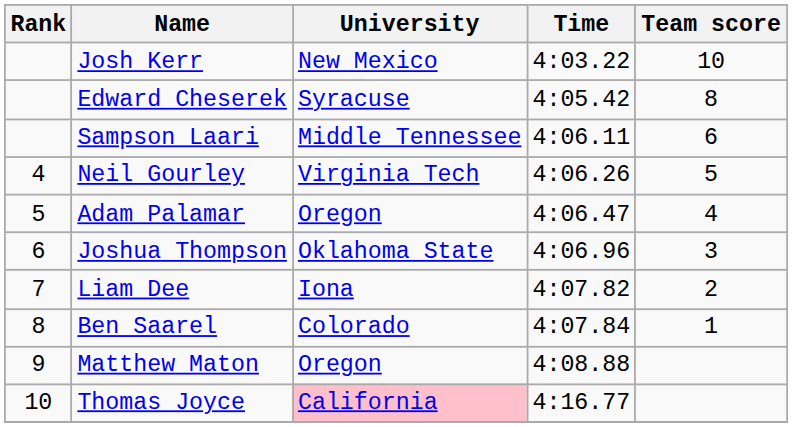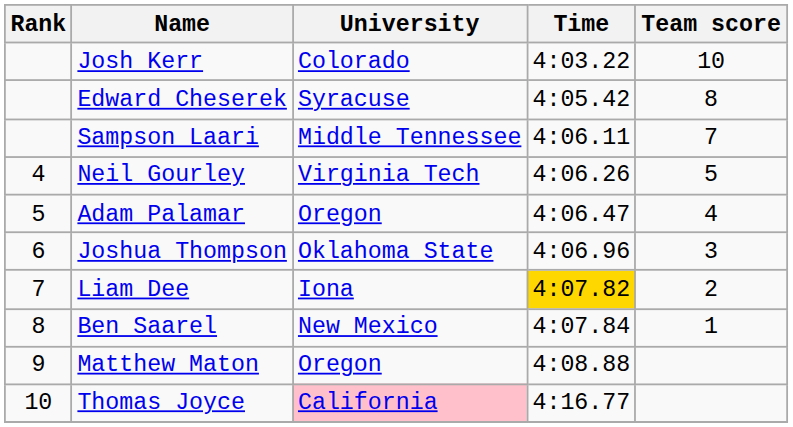Josh Kerr | University: New Mexico -> Colorado
Sampson Laari | Team score: 6 -> 7
Liam Dee | Time: no background -> gold background
Ben Saarel | University: Colorado -> New Mexico
